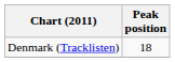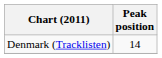Denmark (Tracklisten) | Peak position: 18 -> 14
